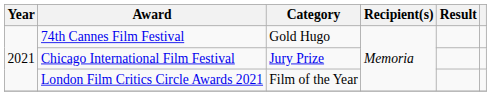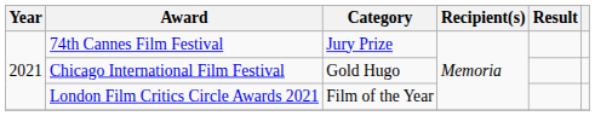74th Cannes Film Festival | Category: Gold Hugo -> Jury Prize
Chicago International Film Festival | Category: Jury Prize -> Gold Hugo
